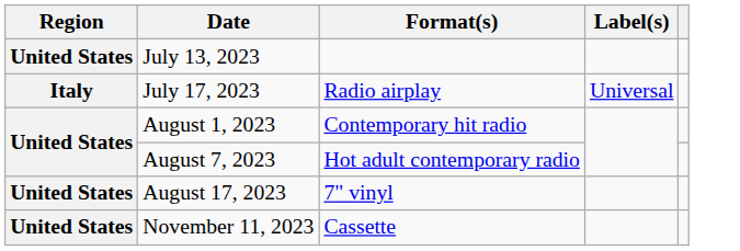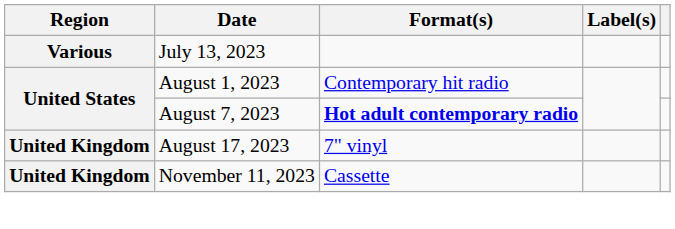July 13, 2023 | Region: United States -> Various
- row: Italy | July 17, 2023 | Radio airplay | Universal
August 7, 2023 | Format(s): normal -> bold
August 17, 2023 | Region: United States -> United Kingdom
November 11, 2023 | Region: United States -> United Kingdom
